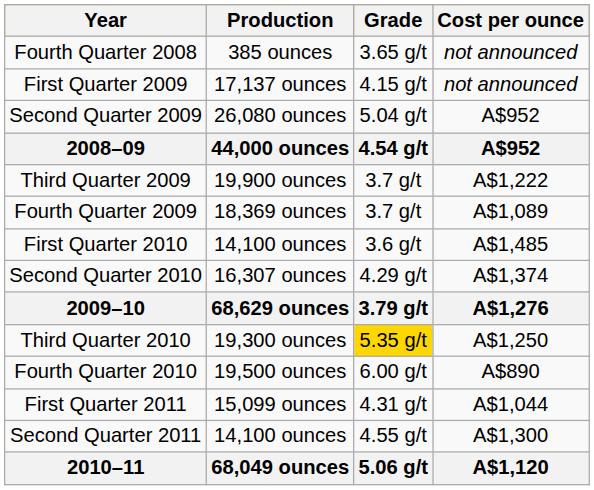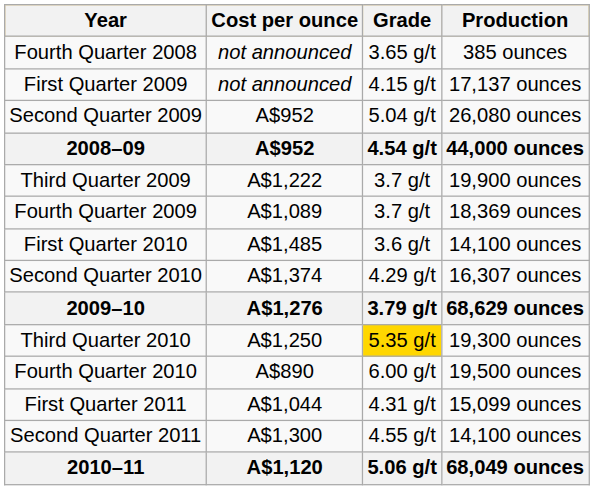columns swapped: Production <-> Cost per ounce
